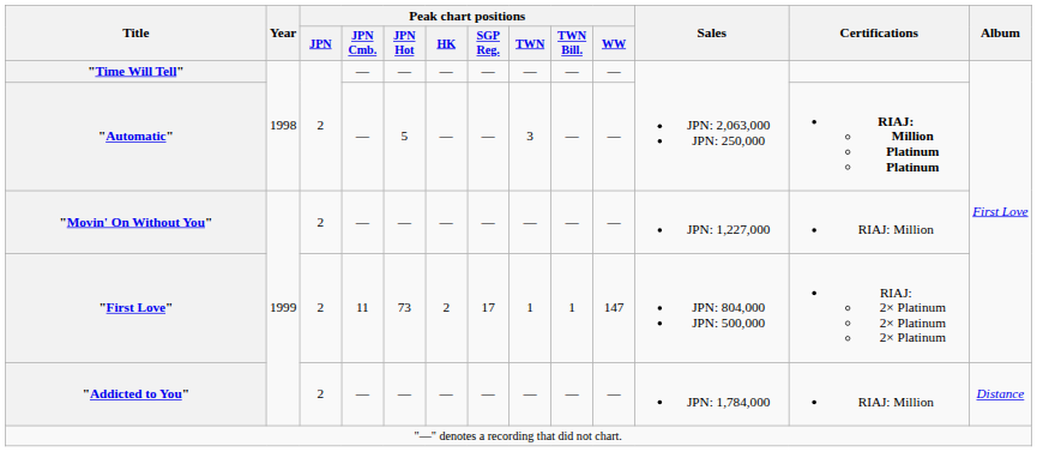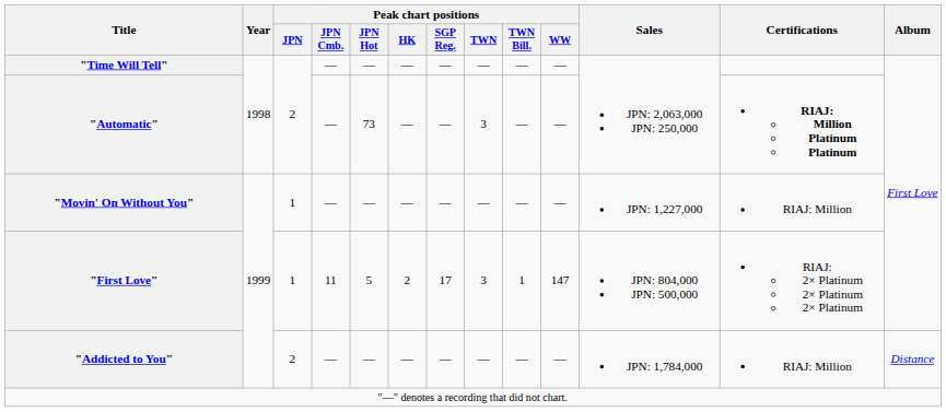"Automatic" | Peak chart positions / JPN Hot: 5 -> 73
"Movin' On Without You" | Peak chart positions / JPN: 2 -> 1
"First Love" | Peak chart positions / JPN: 2 -> 1
"First Love" | Peak chart positions / JPN Hot: 73 -> 5
"First Love" | Peak chart positions / TWN: 1 -> 3
